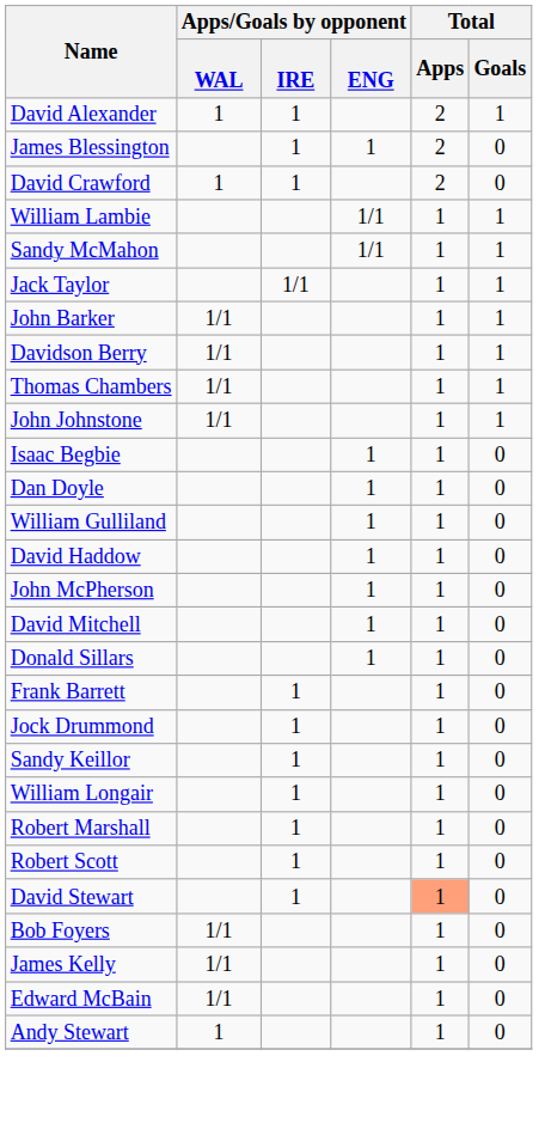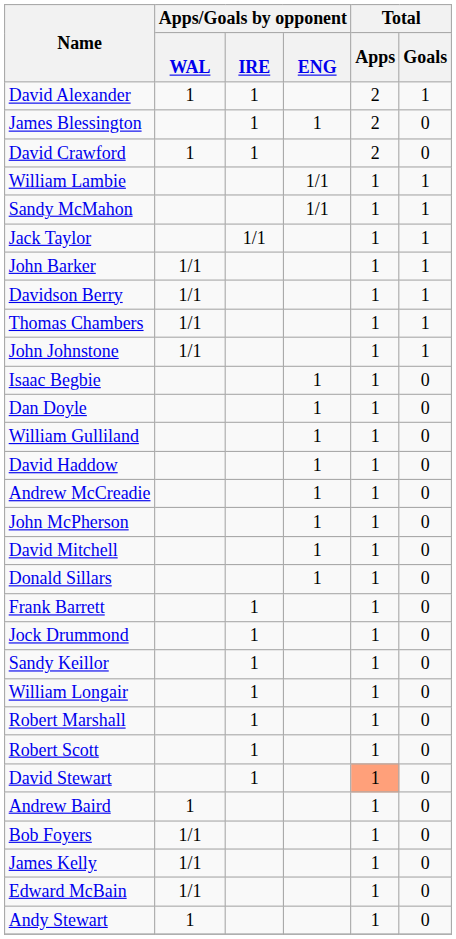+ row: Andrew McCreadie | 1 | 1 | 0
+ row: Andrew Baird | 1 | 1 | 0
